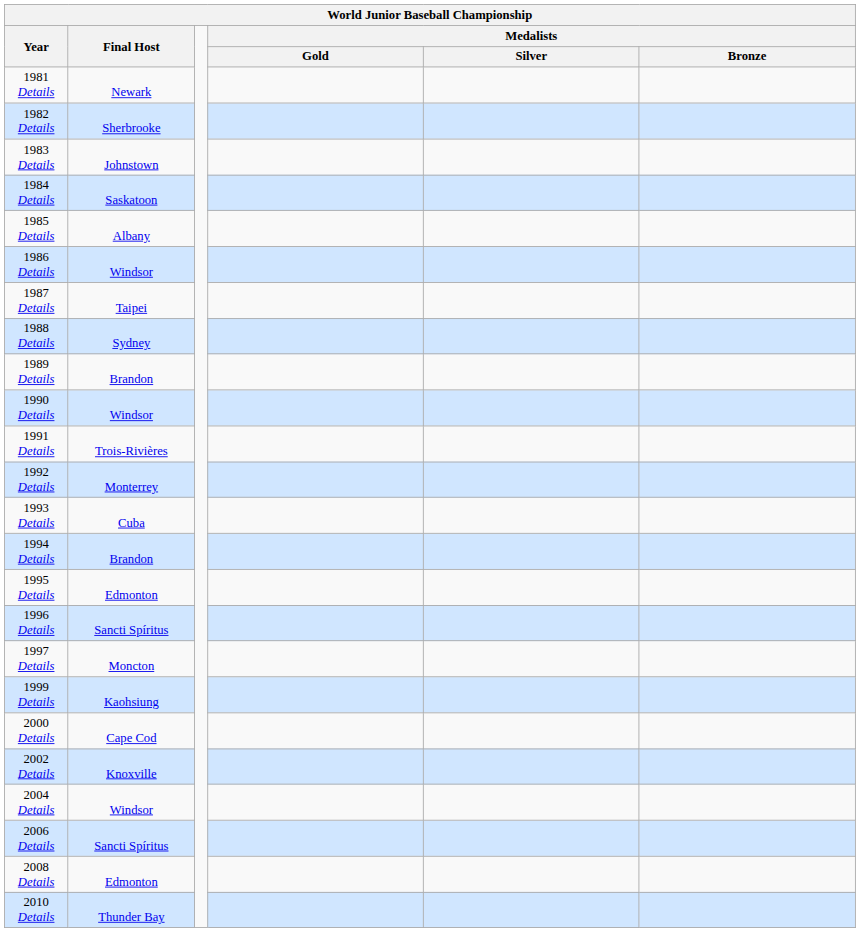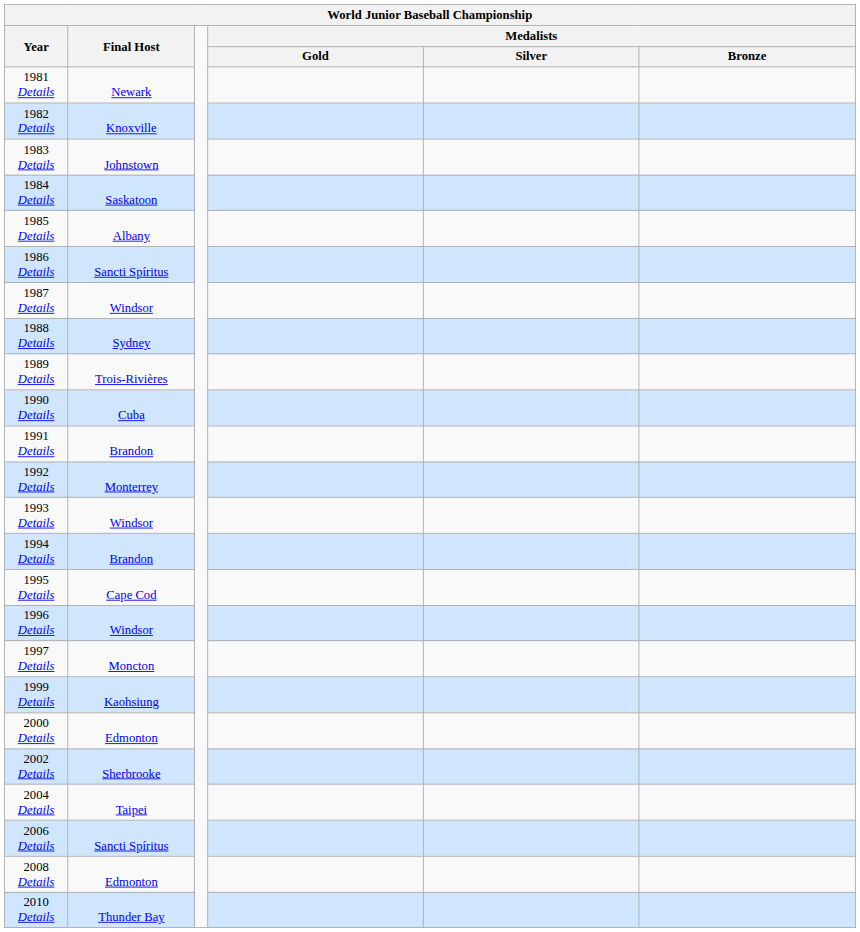1982 Details | World Junior Baseball Championship / Final Host: Sherbrooke -> Knoxville
1986 Details | World Junior Baseball Championship / Final Host: Windsor -> Sancti Spíritus
1987 Details | World Junior Baseball Championship / Final Host: Taipei -> Windsor
1989 Details | World Junior Baseball Championship / Final Host: Brandon -> Trois-Rivières
1990 Details | World Junior Baseball Championship / Final Host: Windsor -> Cuba
1991 Details | World Junior Baseball Championship / Final Host: Trois-Rivières -> Brandon
1993 Details | World Junior Baseball Championship / Final Host: Cuba -> Windsor
1995 Details | World Junior Baseball Championship / Final Host: Edmonton -> Cape Cod
1996 Details | World Junior Baseball Championship / Final Host: Sancti Spíritus -> Windsor
2000 Details | World Junior Baseball Championship / Final Host: Cape Cod -> Edmonton
2002 Details | World Junior Baseball Championship / Final Host: Knoxville -> Sherbrooke
2004 Details | World Junior Baseball Championship / Final Host: Windsor -> Taipei
